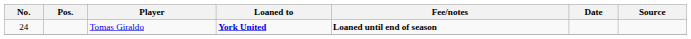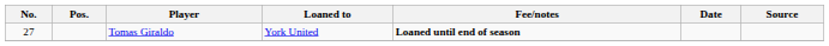Tomas Giraldo | No.: 24 -> 27
Tomas Giraldo | Loaned to: bold -> normal
